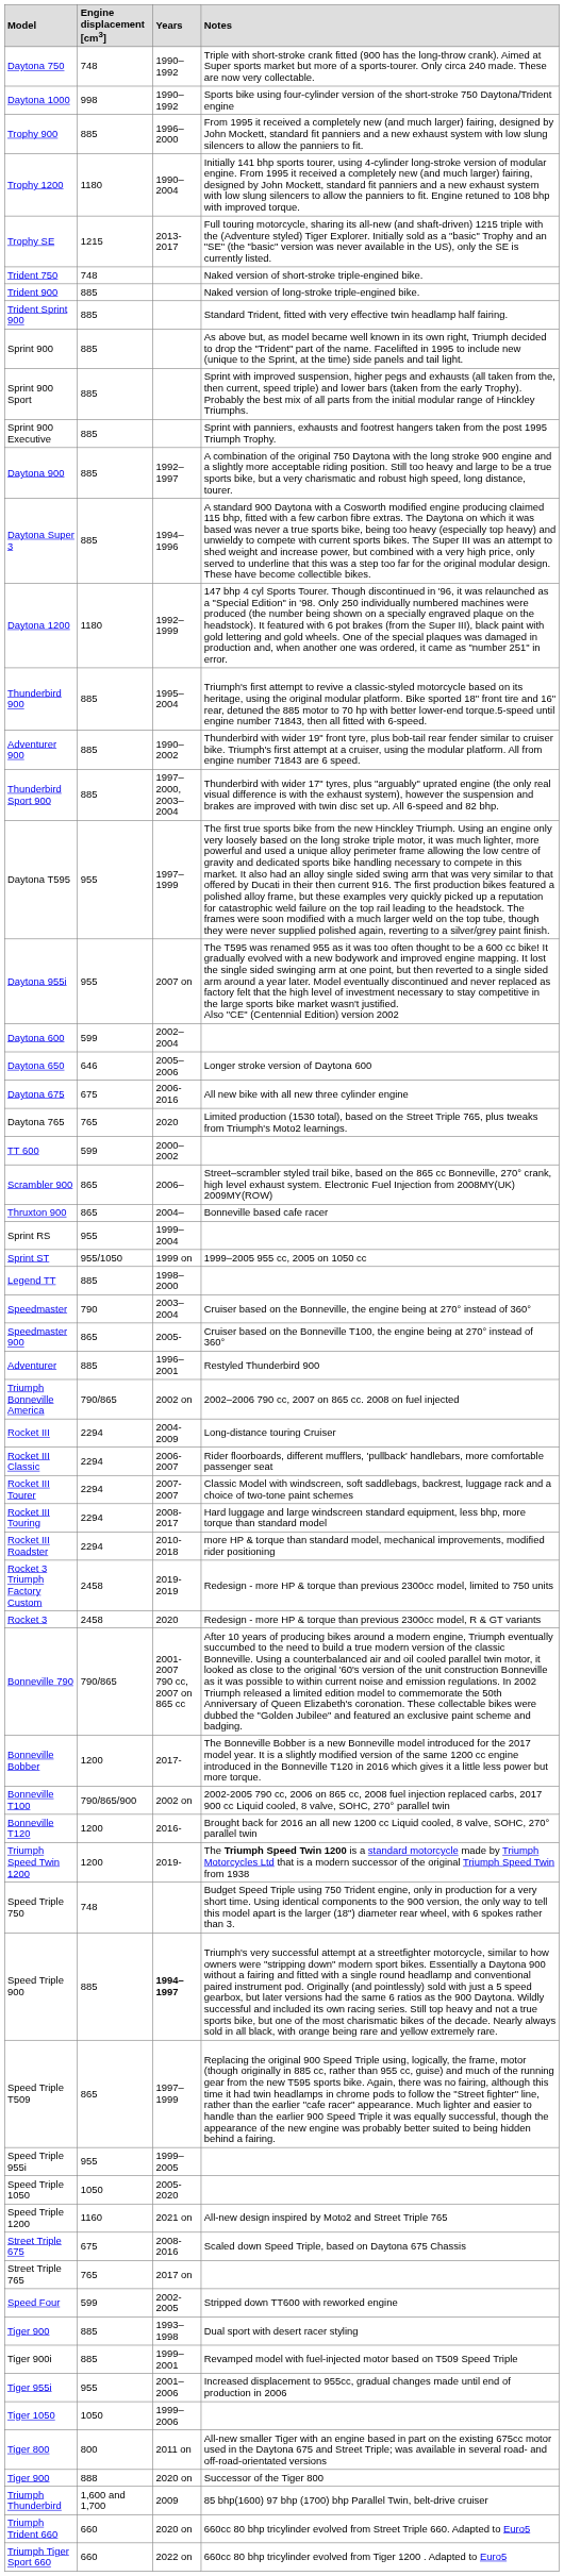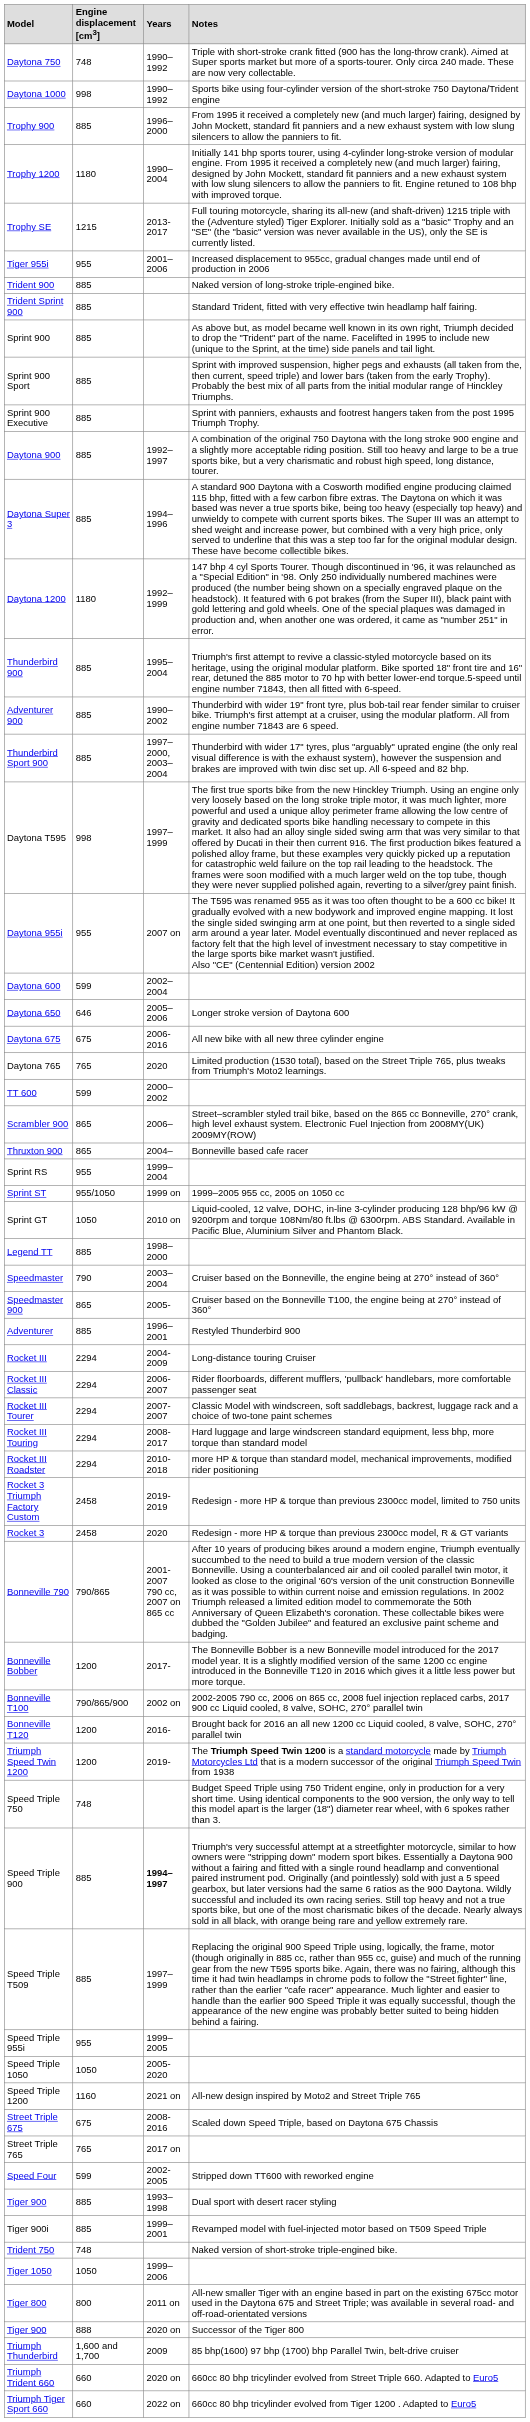rows swapped: Trident 750 <-> Tiger 955i
Daytona T595 | Engine displacement [cm3]: 955 -> 998
+ row: Sprint GT | 1050 | 2010 on | Liquid-cooled, 12 valve, DOHC, in-line 3-cylinder producing 128 bhp/96 kW @ 9200rpm and torque 108Nm/80 ft.lbs @ 6300rpm. ABS Standard. Available in Pacific Blue, Aluminium Silver and Phantom Black.
- row: Triumph Bonneville America | 790/865 | 2002 on | 2002–2006 790 cc, 2007 on 865 cc. 2008 on fuel injected
Speed Triple T509 | Engine displacement [cm3]: 865 -> 885
